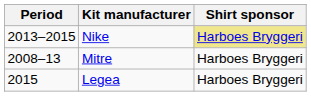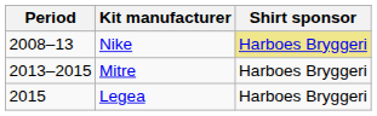Nike | Period: 2013–2015 -> 2008–13
Mitre | Period: 2008–13 -> 2013–2015
